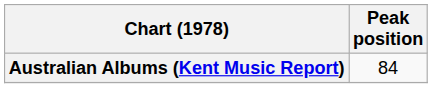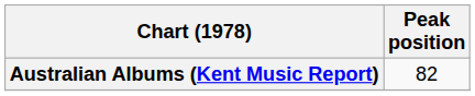Australian Albums (Kent Music Report) | Peak position: 84 -> 82
